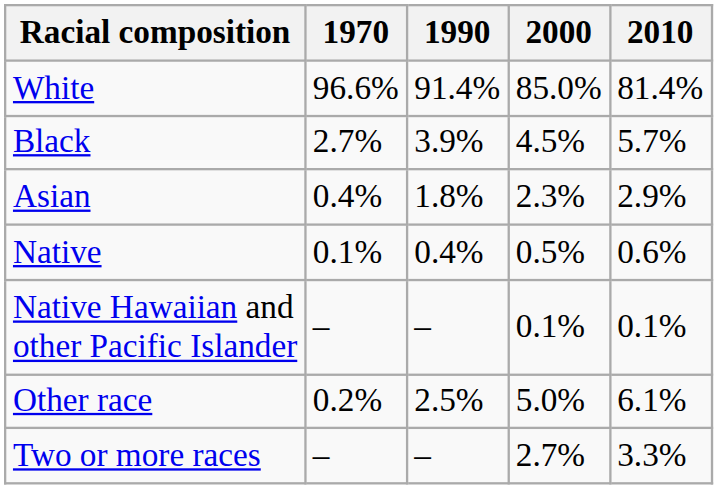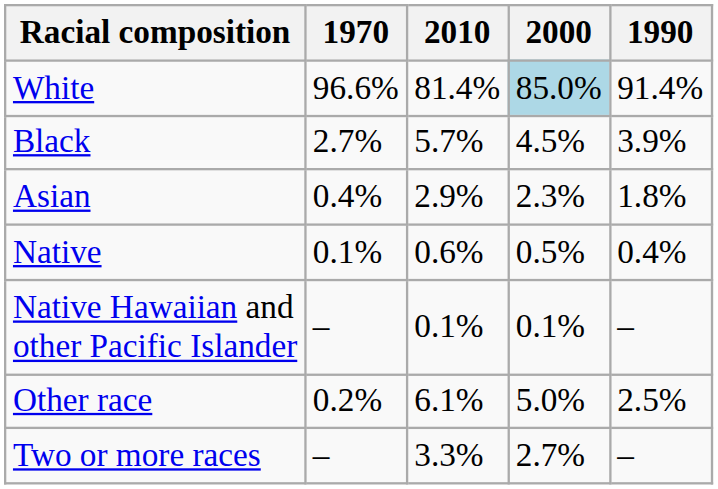columns swapped: 1990 <-> 2010
White | 2000: no background -> lightblue background
